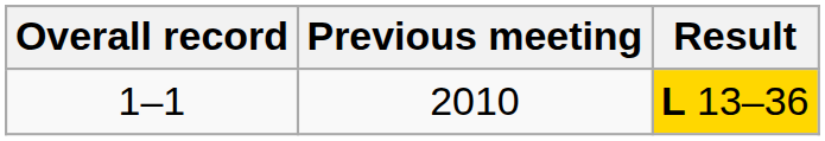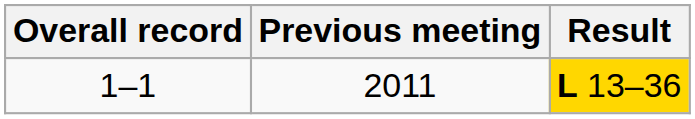1–1 | Previous meeting: 2010 -> 2011
